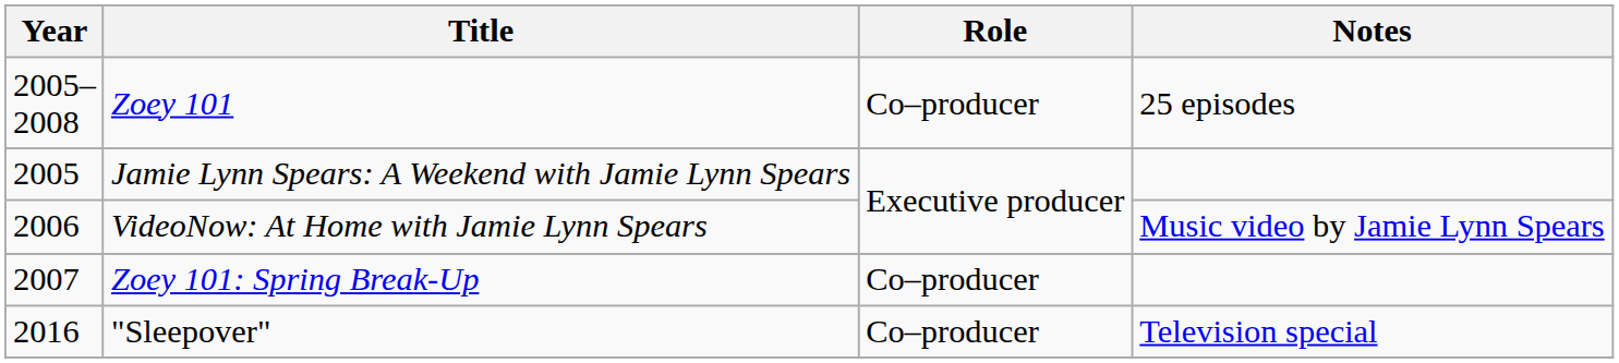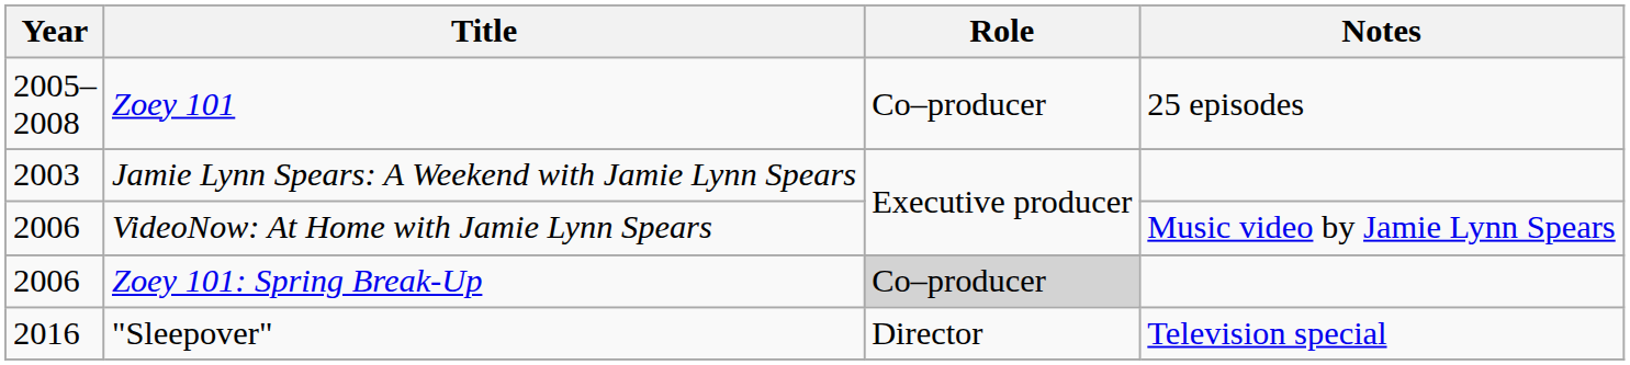Jamie Lynn Spears: A Weekend with Jamie Lynn Spears | Year: 2005 -> 2003
Zoey 101: Spring Break-Up | Year: 2007 -> 2006
Zoey 101: Spring Break-Up | Role: no background -> lightgrey background
"Sleepover" | Role: Co–producer -> Director
